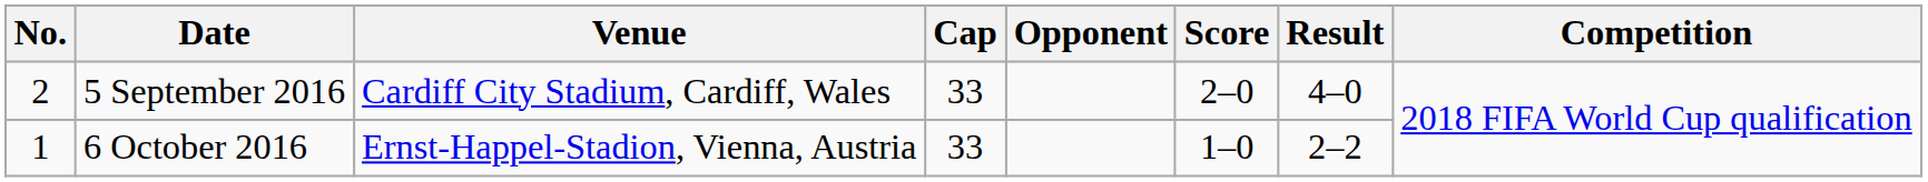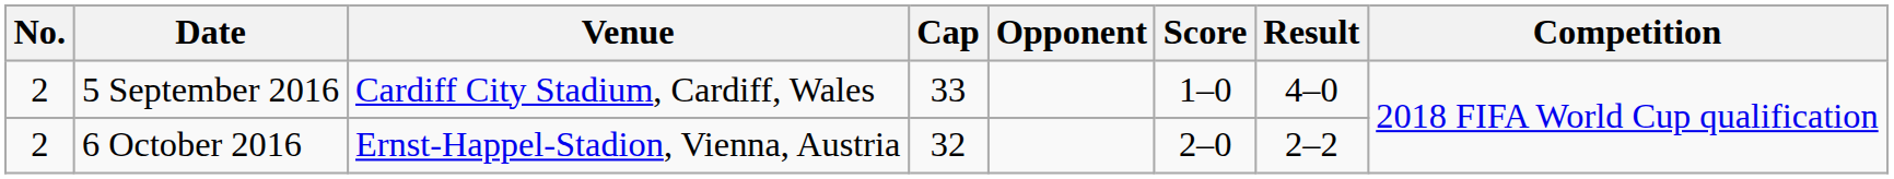5 September 2016 | Score: 2–0 -> 1–0
6 October 2016 | No.: 1 -> 2
6 October 2016 | Cap: 33 -> 32
6 October 2016 | Score: 1–0 -> 2–0
